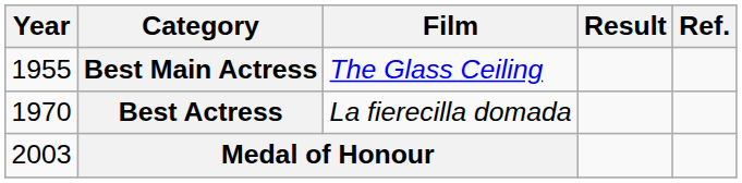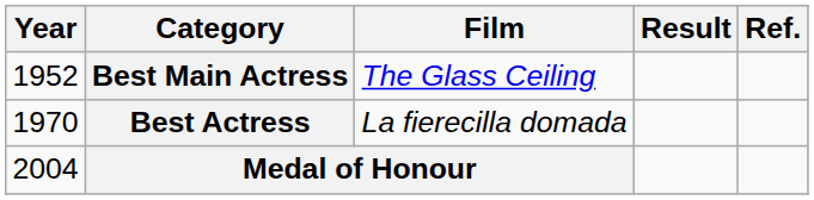Best Main Actress | Year: 1955 -> 1952
Medal of Honour | Year: 2003 -> 2004
